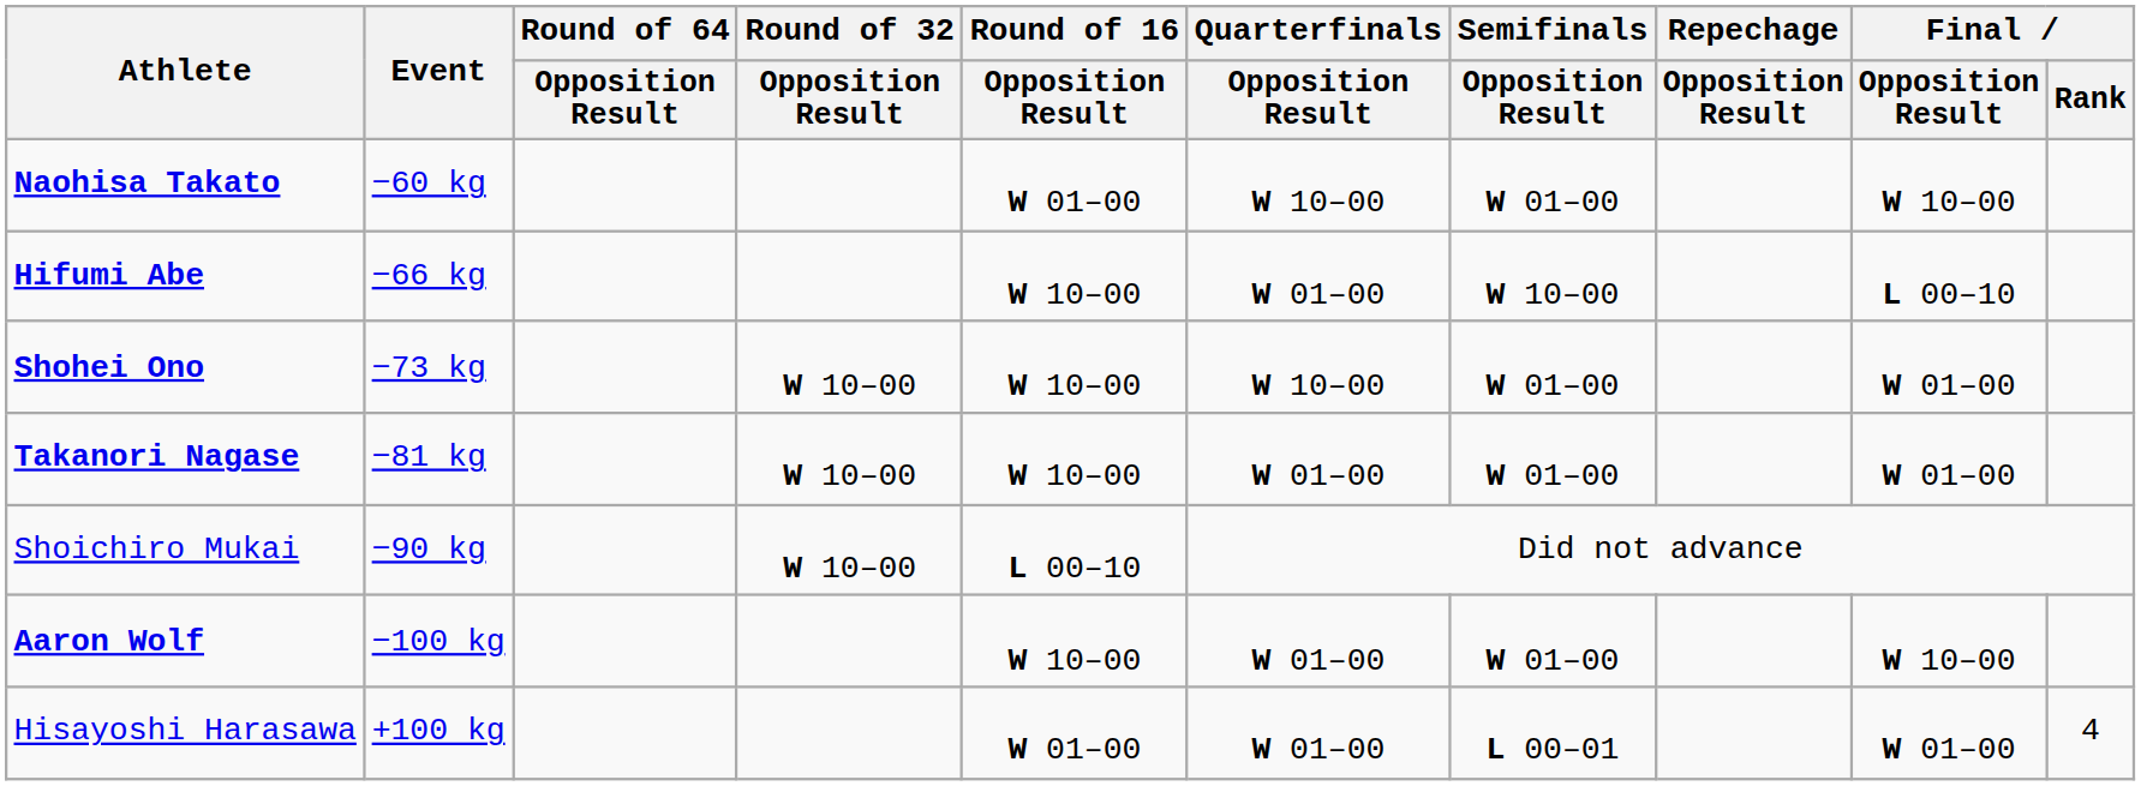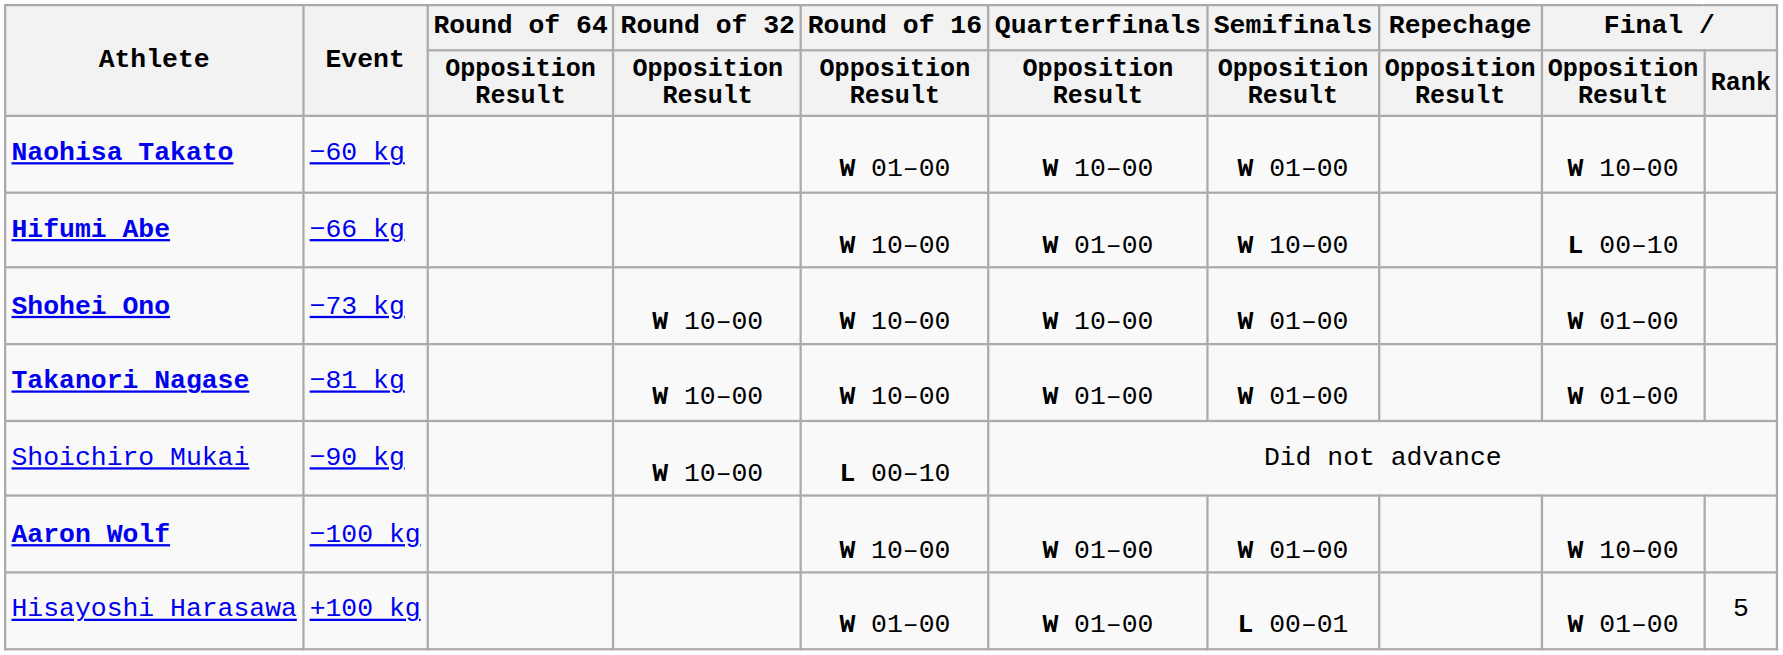Hisayoshi Harasawa | Final / Rank: 4 -> 5
